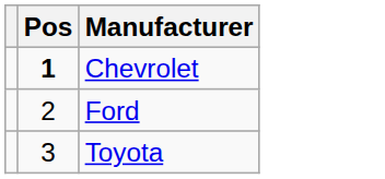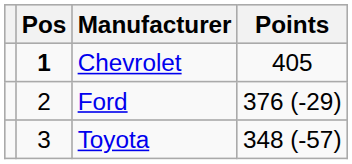+ column: Points | 405 | 376 (-29) | 348 (-57)
